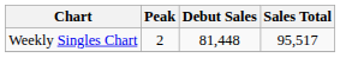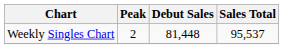Weekly Singles Chart | Sales Total: 95,517 -> 95,537
